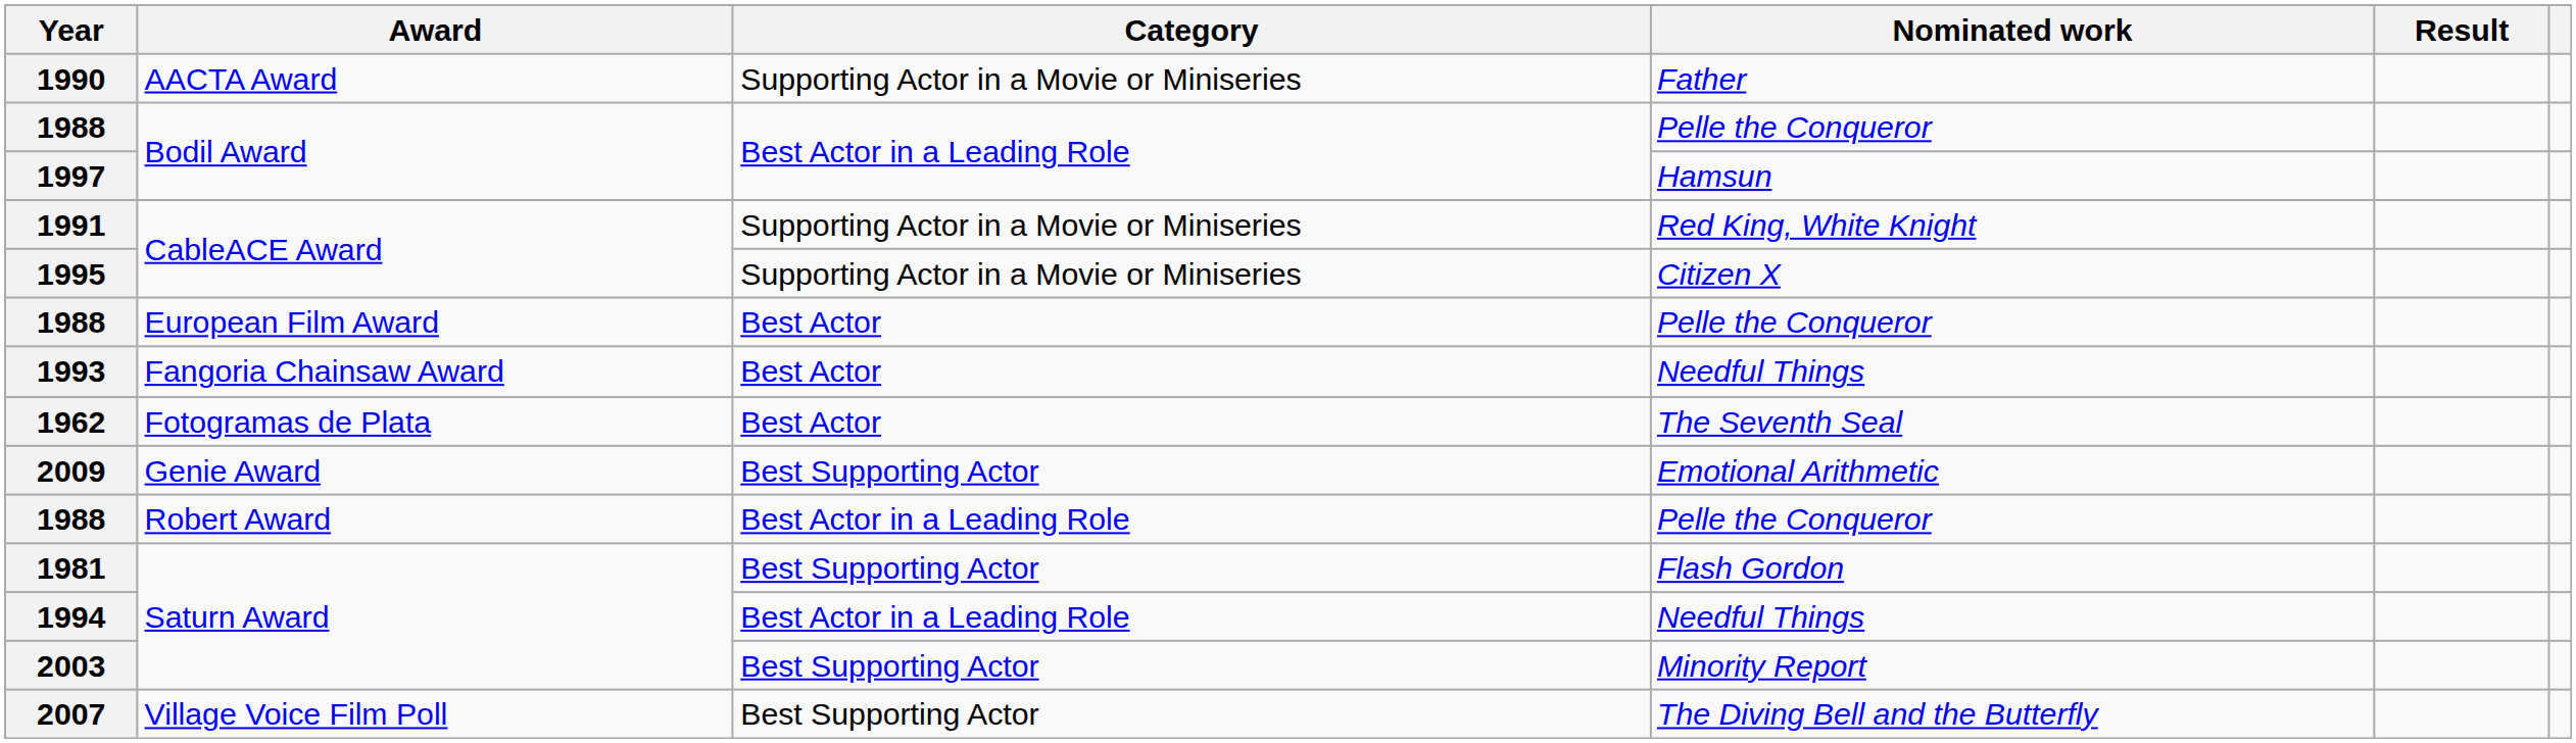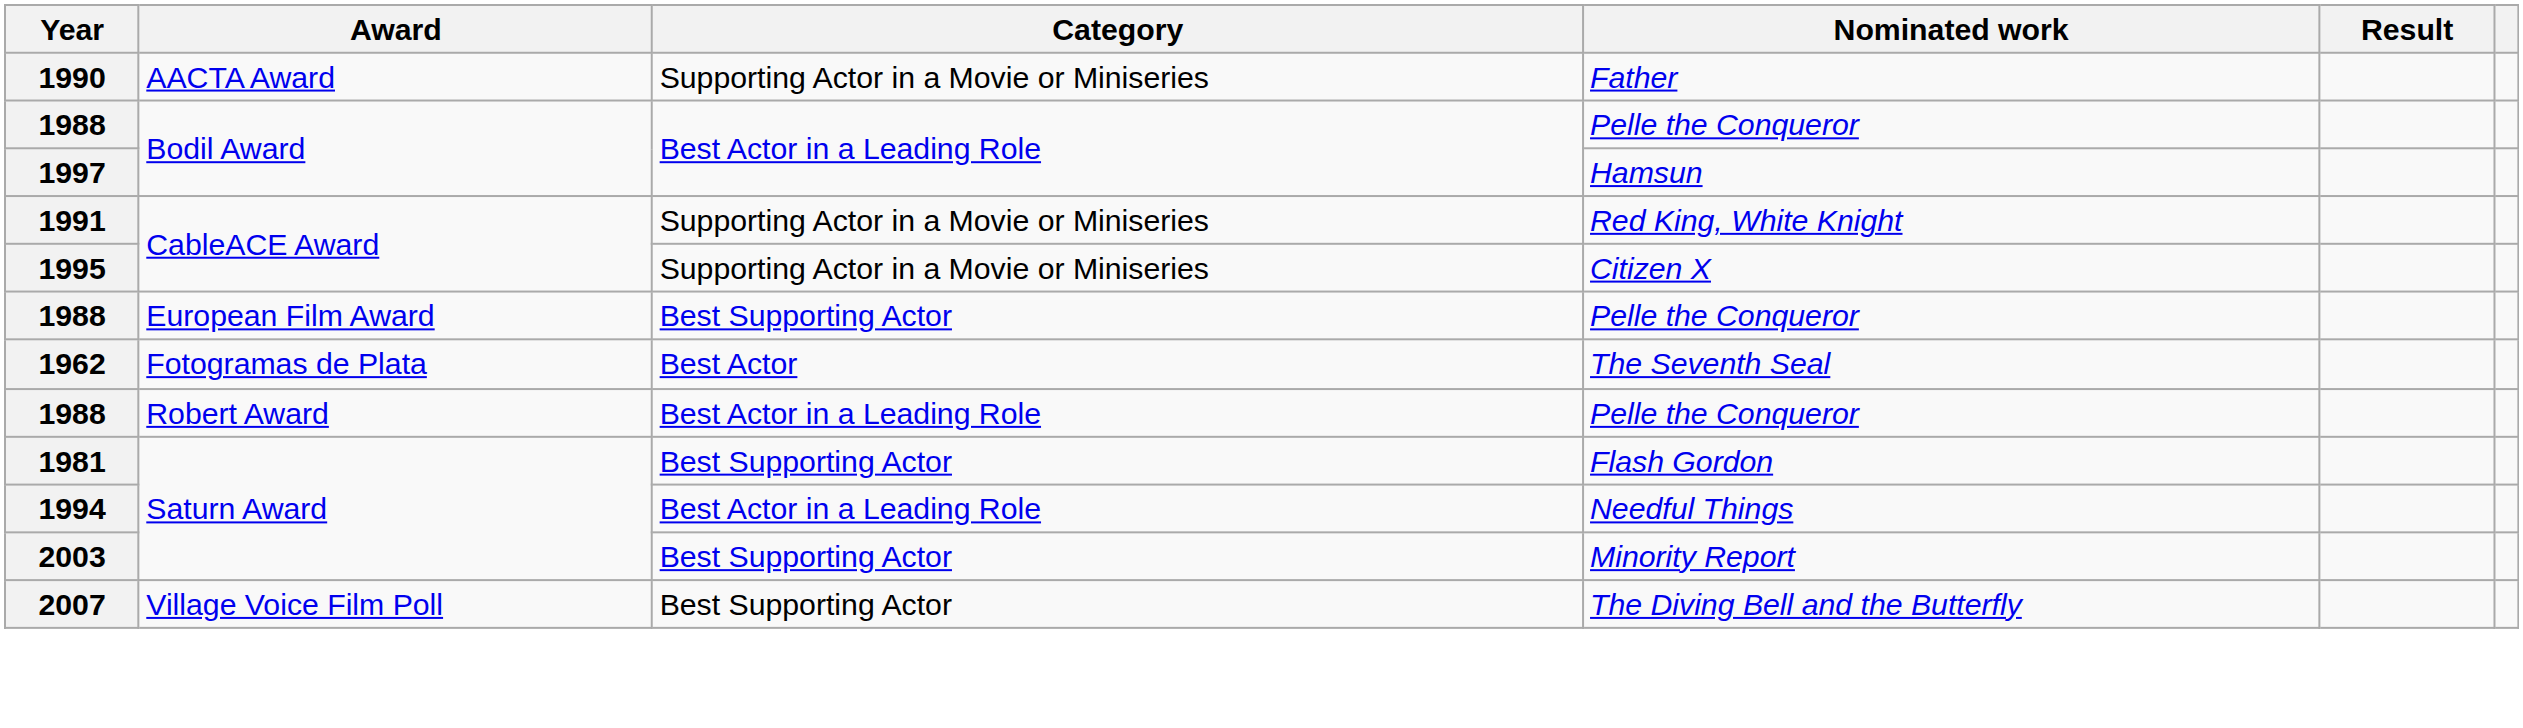1988 / European Film Award | Category: Best Actor -> Best Supporting Actor
- row: 1993 | Fangoria Chainsaw Award | Best Actor | Needful Things
- row: 2009 | Genie Award | Best Supporting Actor | Emotional Arithmetic
